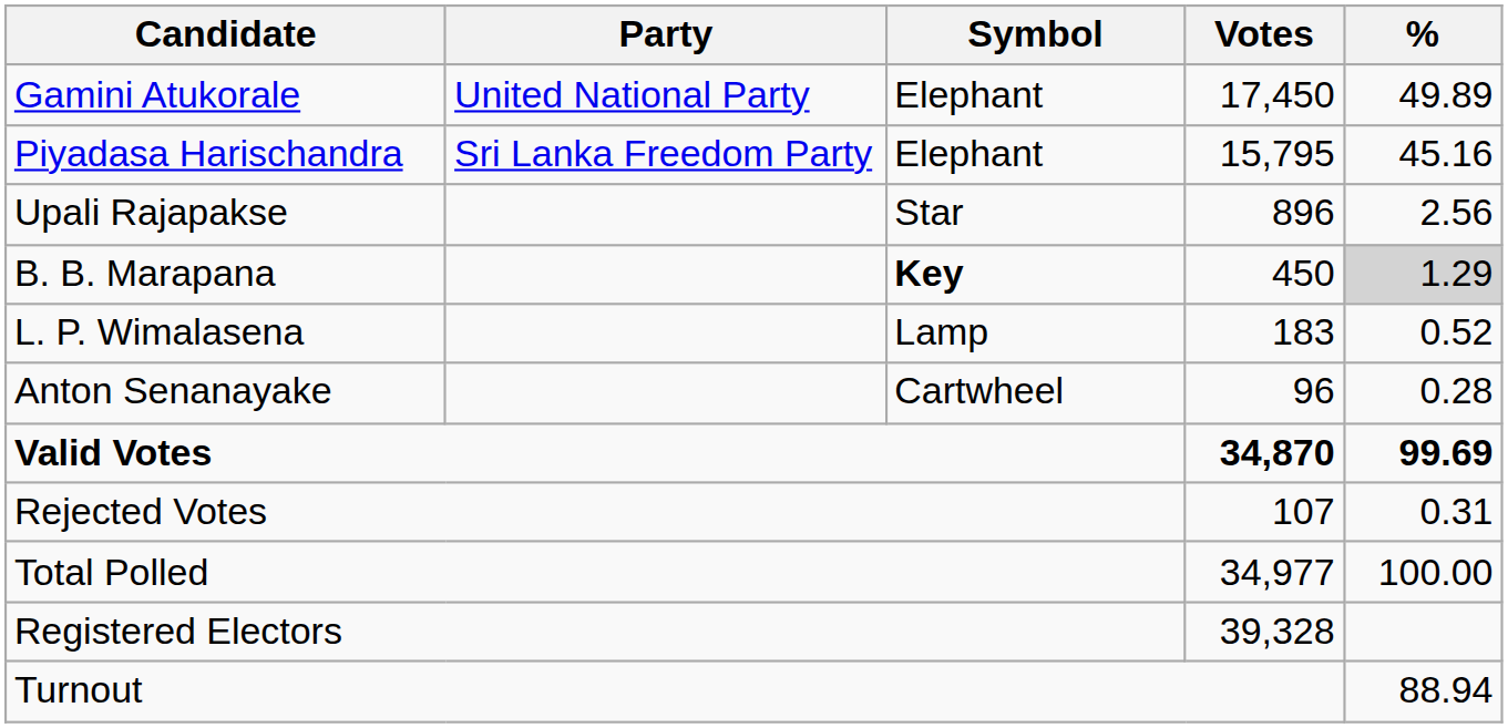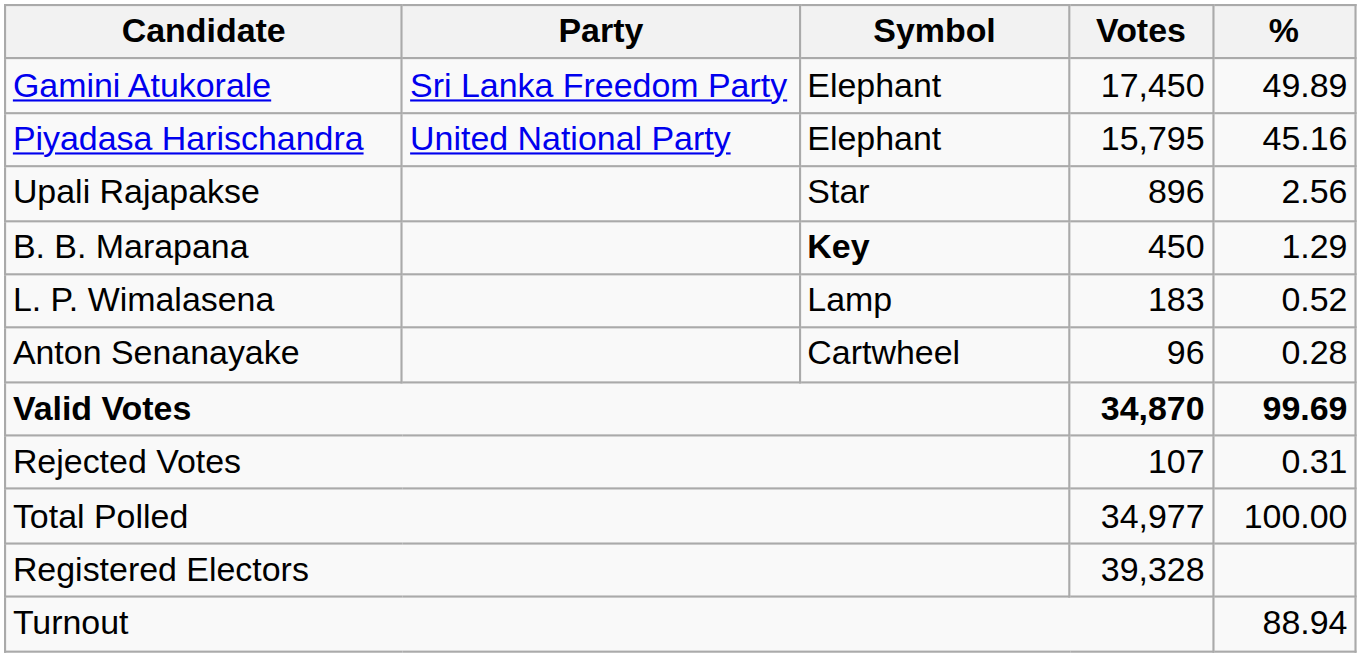Gamini Atukorale | Party: United National Party -> Sri Lanka Freedom Party
Piyadasa Harischandra | Party: Sri Lanka Freedom Party -> United National Party
B. B. Marapana | %: lightgrey background -> no background
